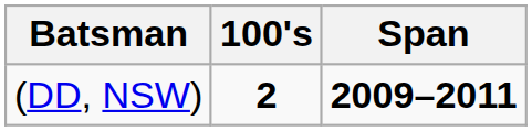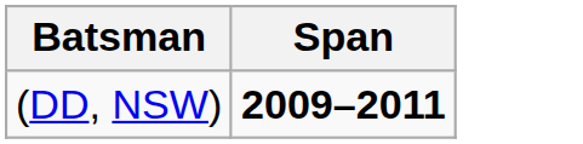- column: 100's | 2
